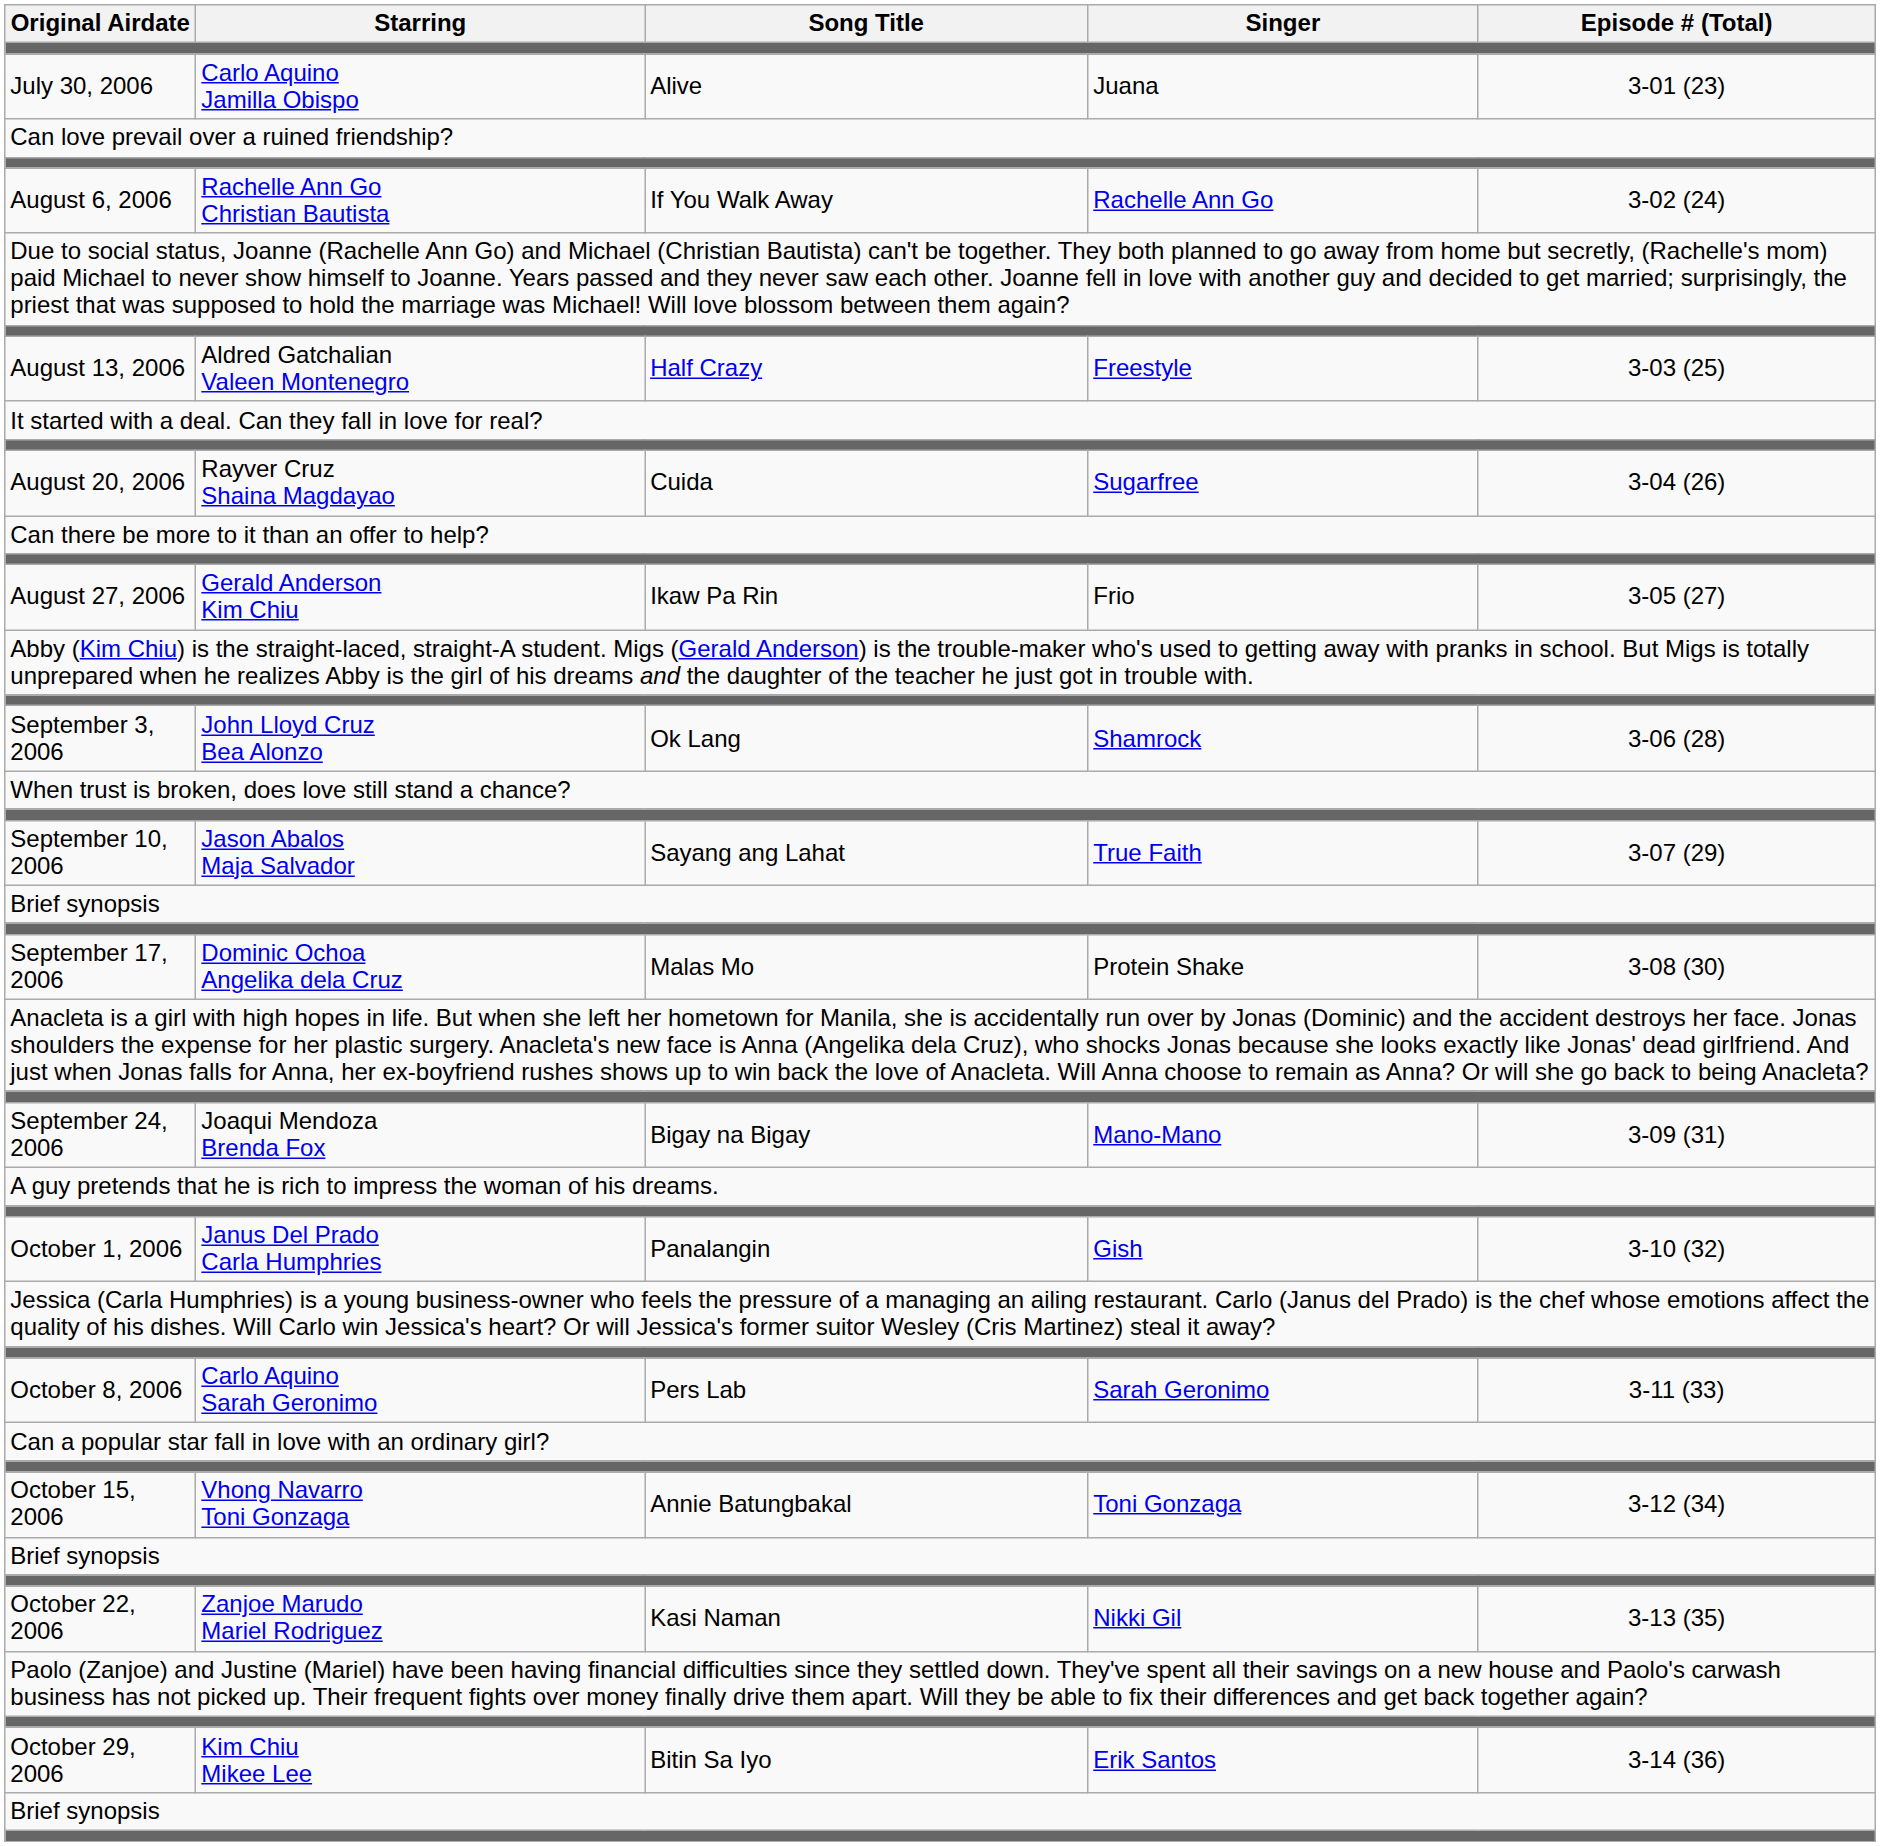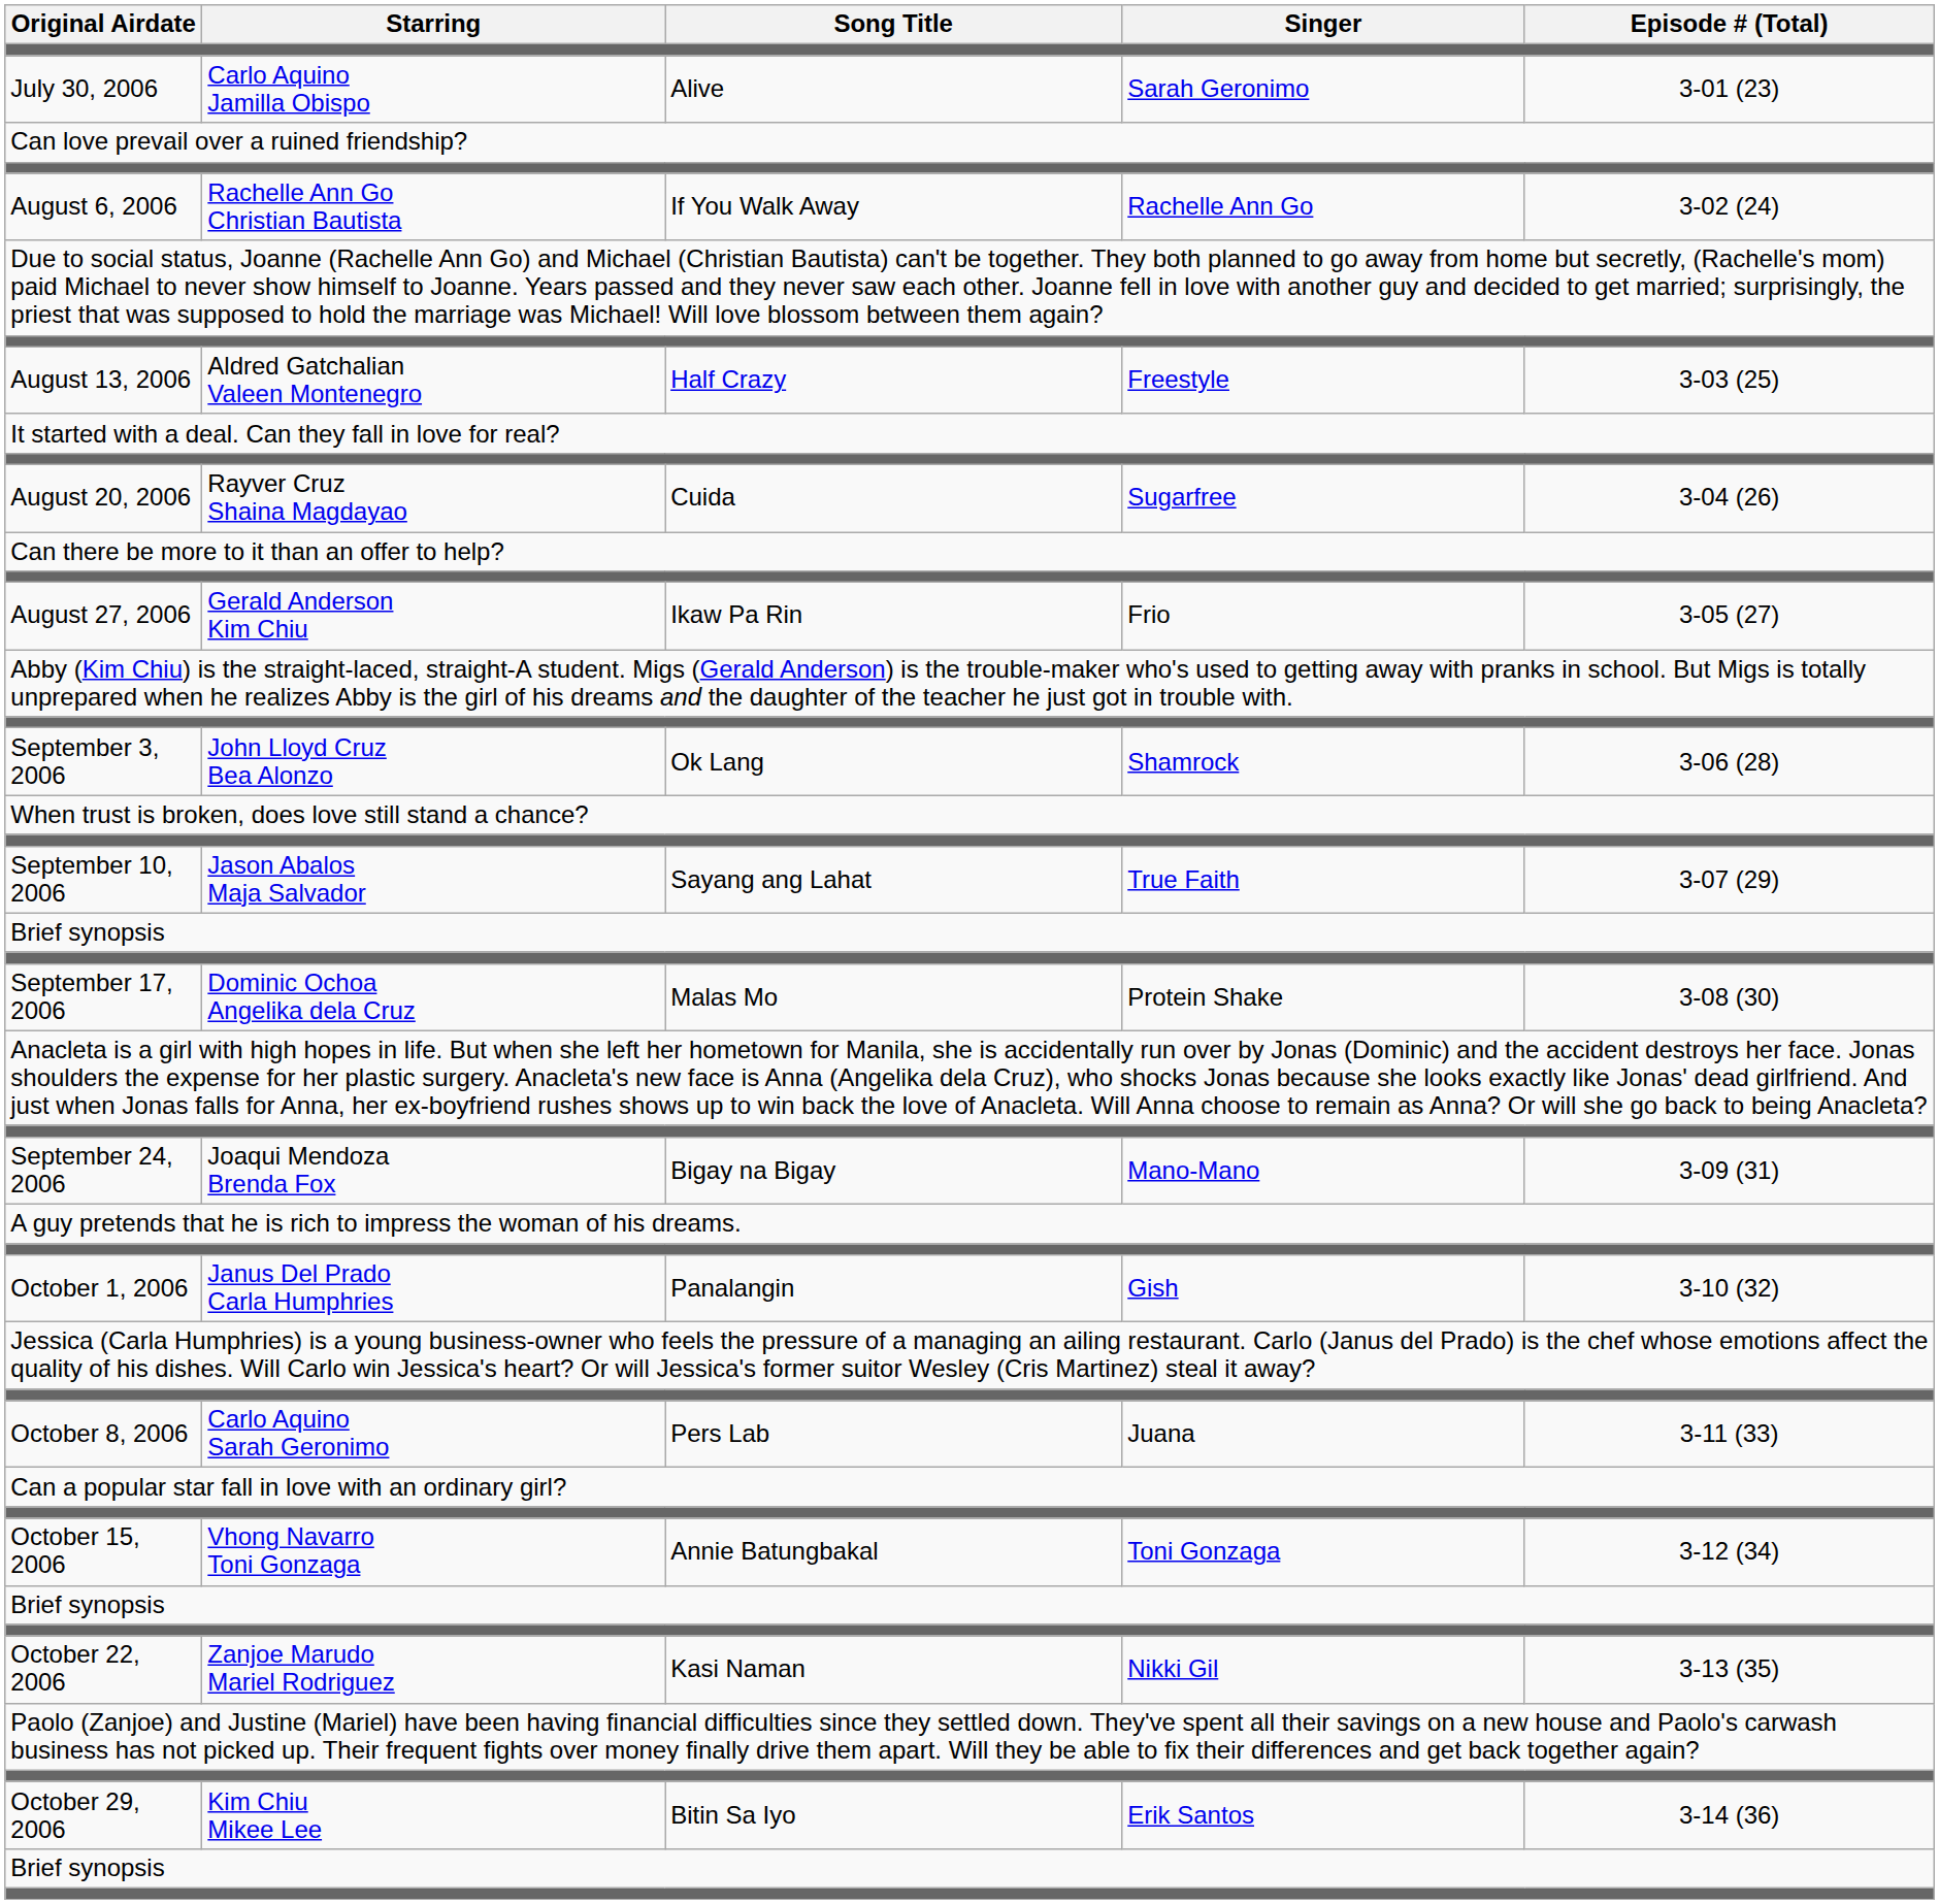July 30, 2006 | Singer: Juana -> Sarah Geronimo
October 8, 2006 | Singer: Sarah Geronimo -> Juana
